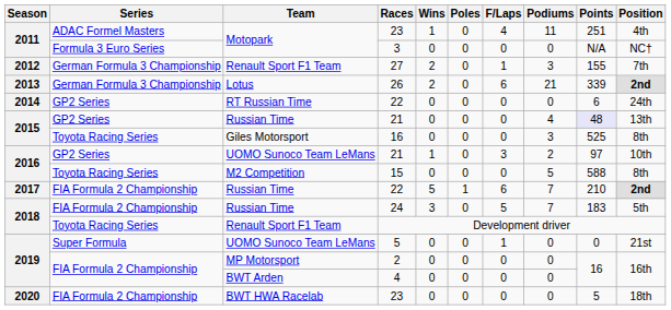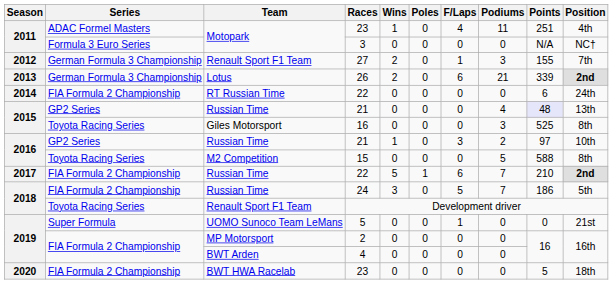2014 / 22 | Series: GP2 Series -> FIA Formula 2 Championship
2016 / 21 | Team: UOMO Sunoco Team LeMans -> Russian Time
24 | Points: 183 -> 186
